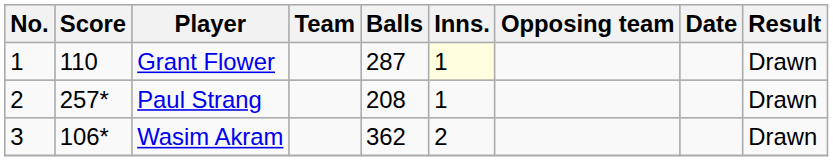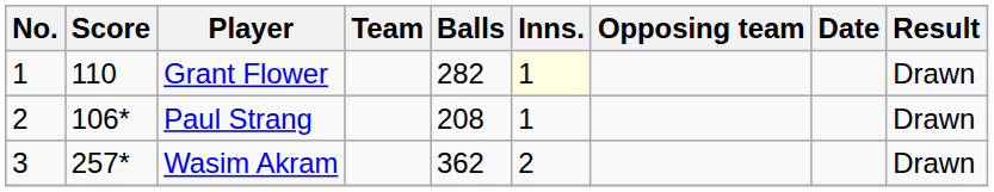Grant Flower | Balls: 287 -> 282
Paul Strang | Score: 257* -> 106*
Wasim Akram | Score: 106* -> 257*
